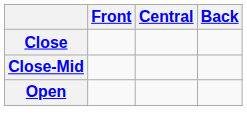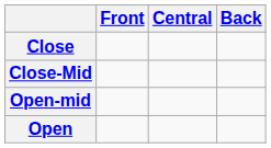+ row: Open-mid
